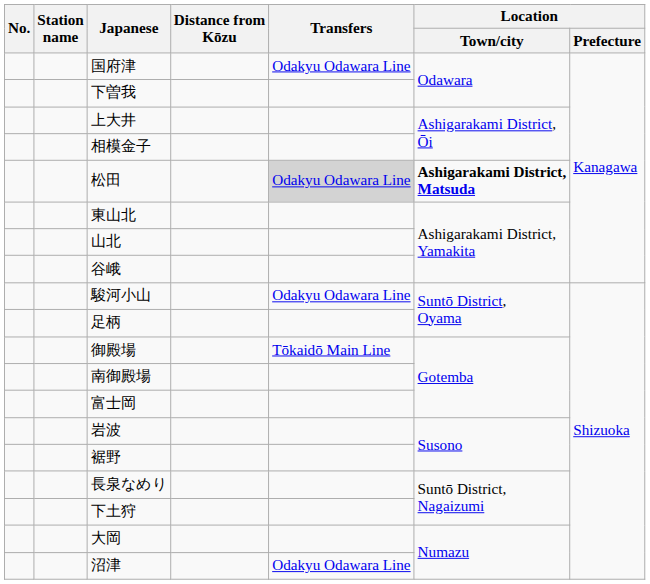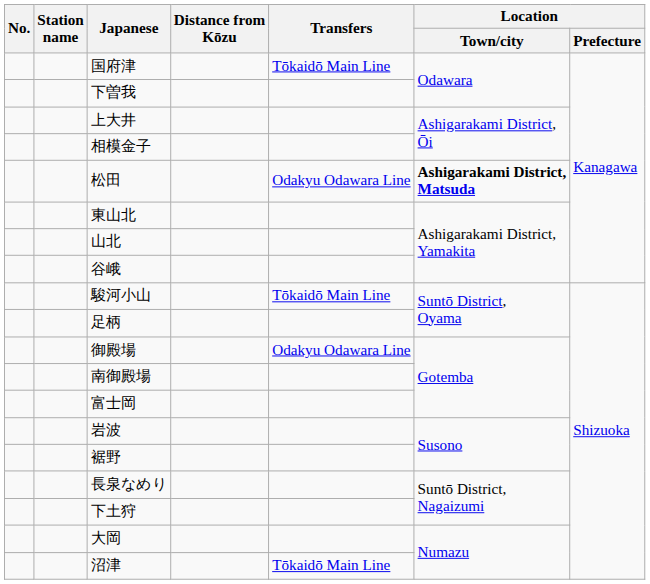国府津 | Transfers: Odakyu Odawara Line -> Tōkaidō Main Line
松田 | Transfers: lightgrey background -> no background
駿河小山 | Transfers: Odakyu Odawara Line -> Tōkaidō Main Line
御殿場 | Transfers: Tōkaidō Main Line -> Odakyu Odawara Line
沼津 | Transfers: Odakyu Odawara Line -> Tōkaidō Main Line
